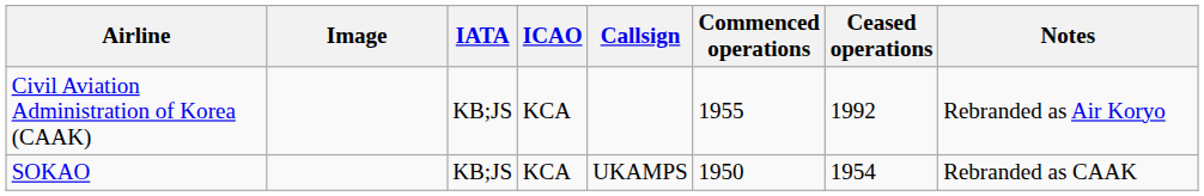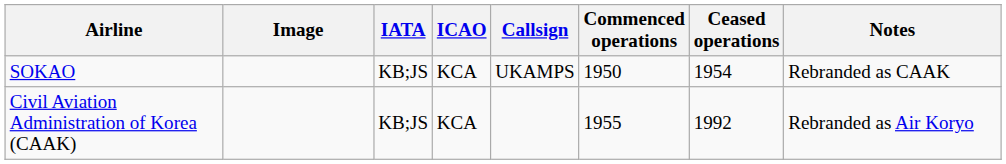rows swapped: Civil Aviation Administration of Korea (CAAK) <-> SOKAO
